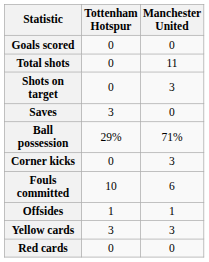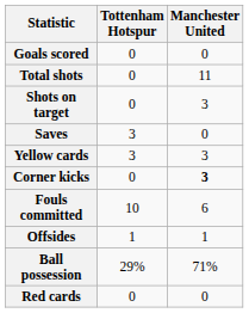rows swapped: Ball possession <-> Yellow cards
Corner kicks | Manchester United: normal -> bold
